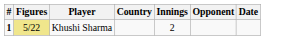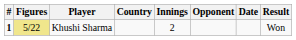+ column: Result | Won
